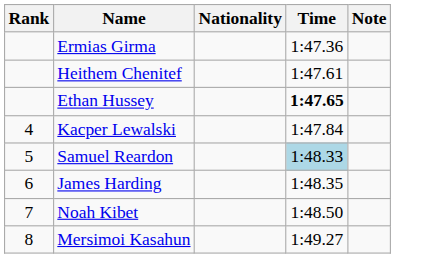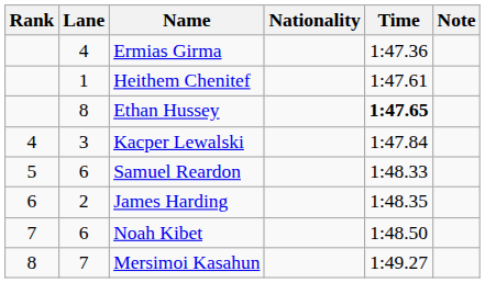+ column: Lane | 4 | 1 | 8 | 3 | 6 | 2 | 6 | 7
Samuel Reardon | Time: lightblue background -> no background
